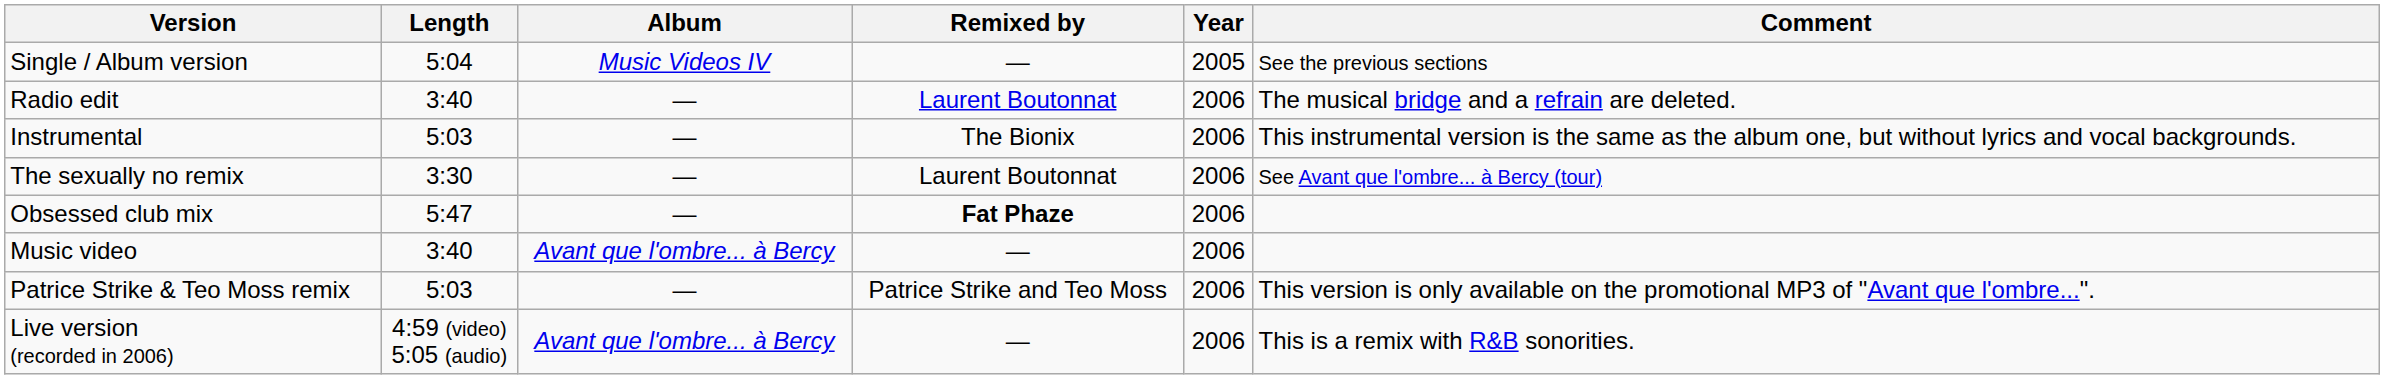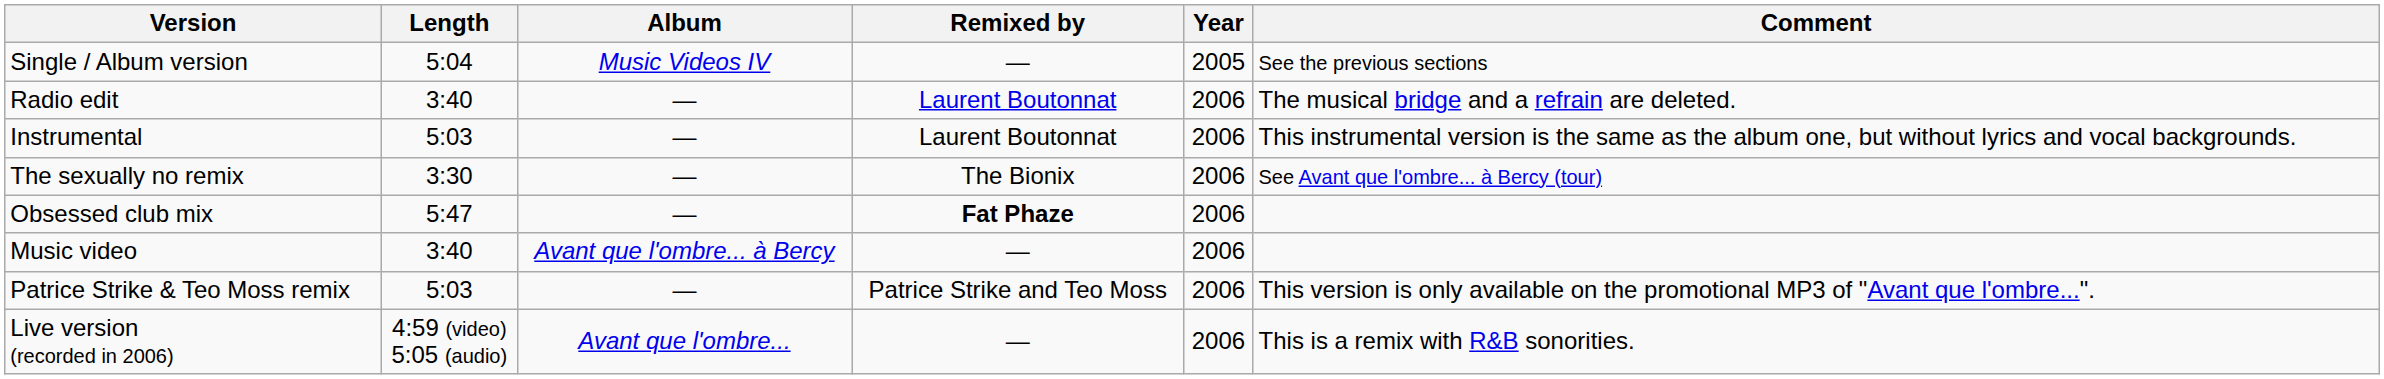Instrumental | Remixed by: The Bionix -> Laurent Boutonnat
The sexually no remix | Remixed by: Laurent Boutonnat -> The Bionix
Live version (recorded in 2006) | Album: Avant que l'ombre... à Bercy -> Avant que l'ombre...
